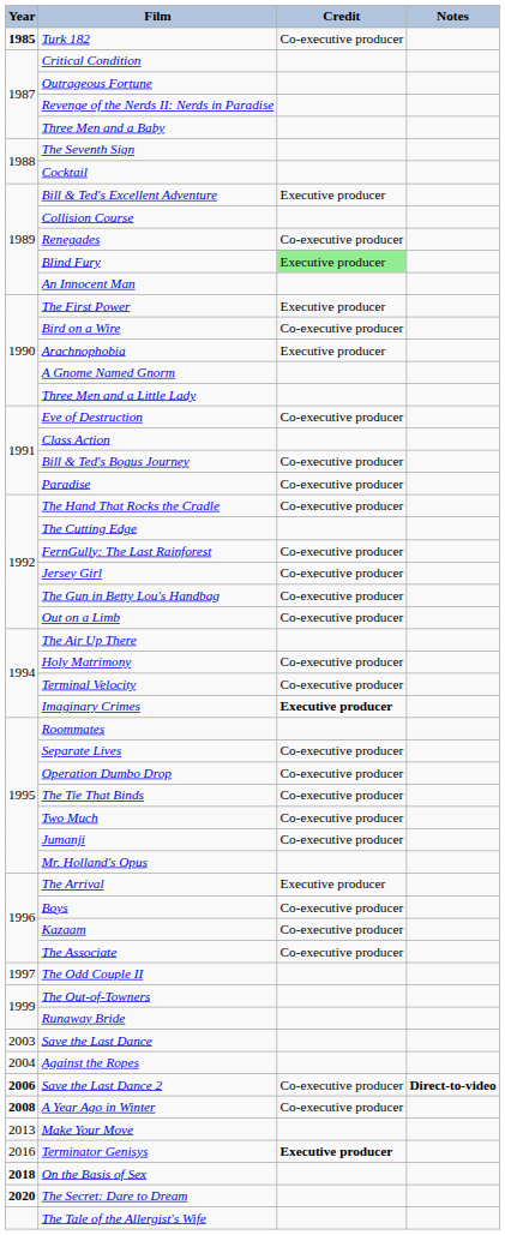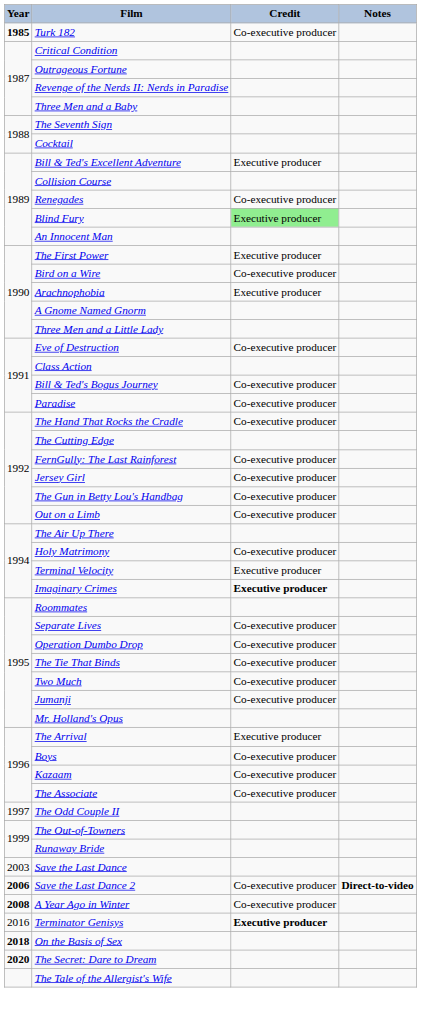Terminal Velocity | Credit: Co-executive producer -> Executive producer
- row: 2004 | Against the Ropes
- row: 2013 | Make Your Move
